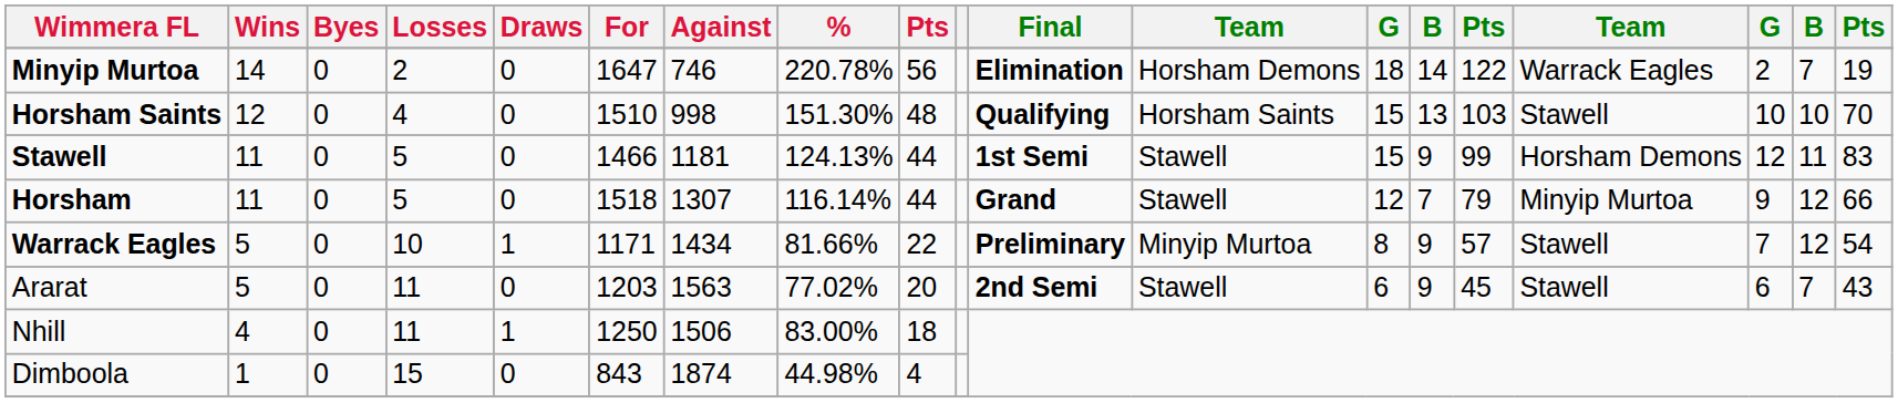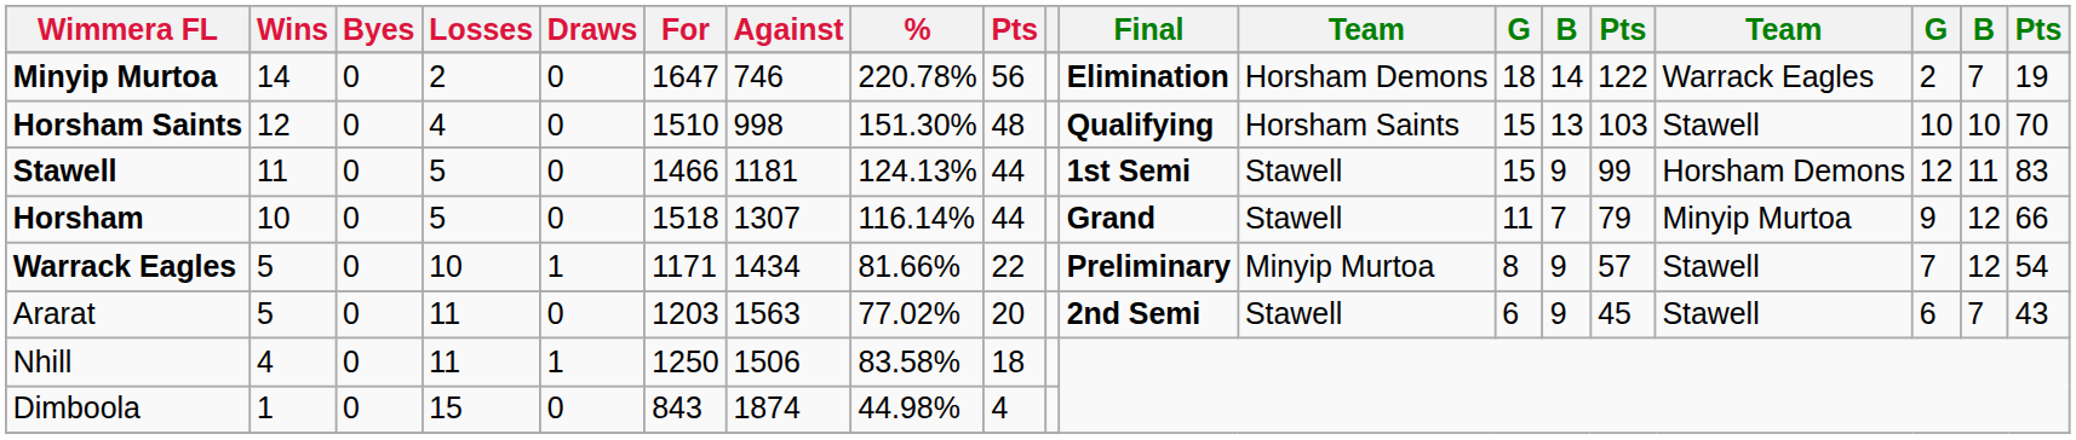Horsham | Wins: 11 -> 10
Horsham | column 13: 12 -> 11
Nhill | %: 83.00% -> 83.58%
